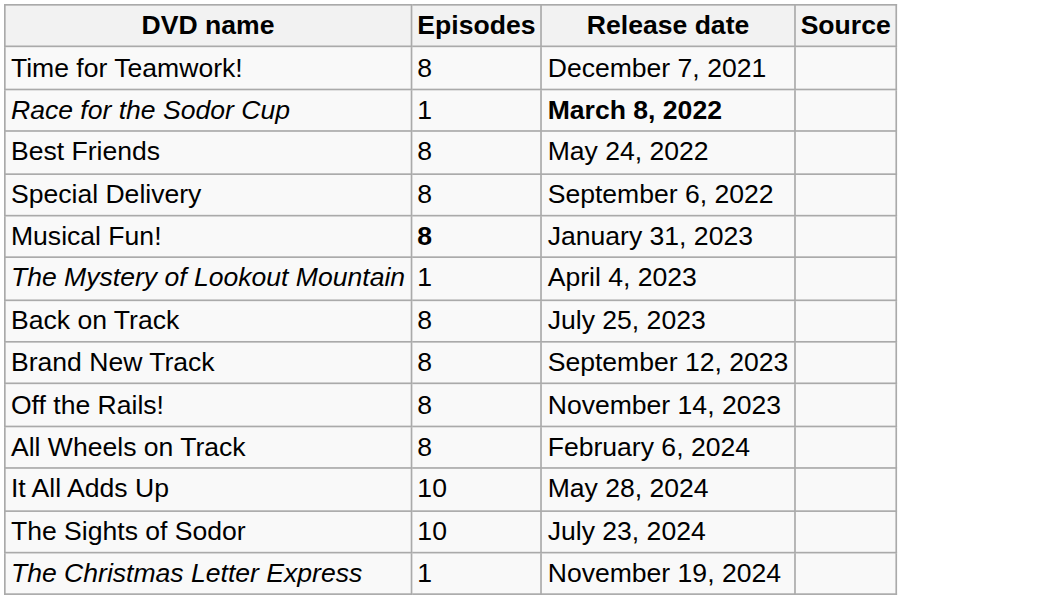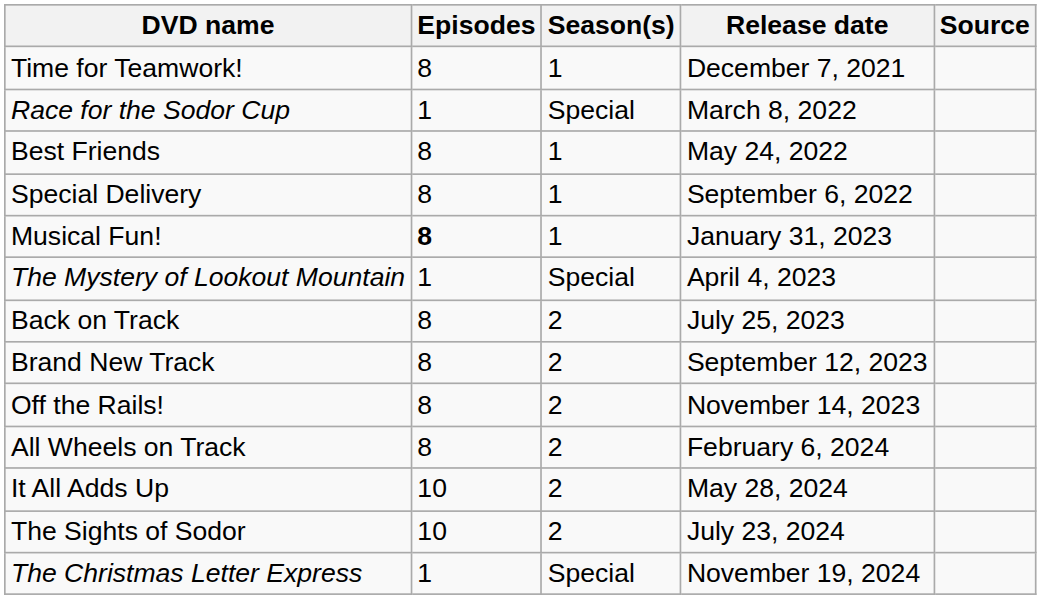+ column: Season(s) | 1 | Special | 1 | 1 | 1 | Special | 2 | 2 | 2 | 2 | 2 | 2 | Special
Race for the Sodor Cup | Release date: bold -> normal
